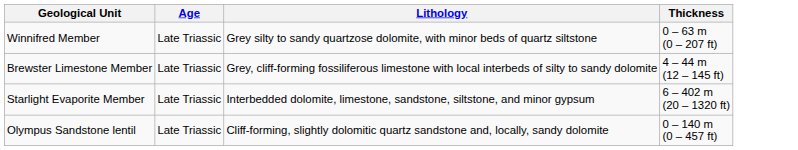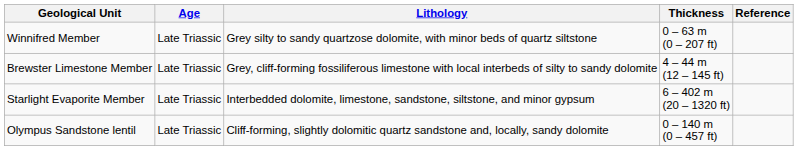+ column: Reference
